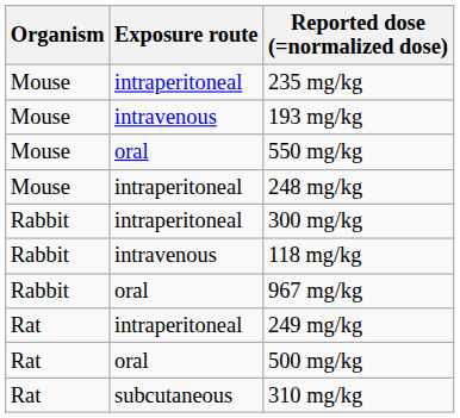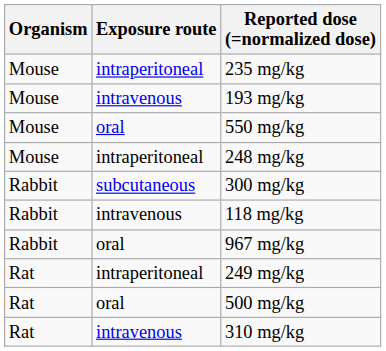300 mg/kg | Exposure route: intraperitoneal -> subcutaneous
310 mg/kg | Exposure route: subcutaneous -> intravenous
